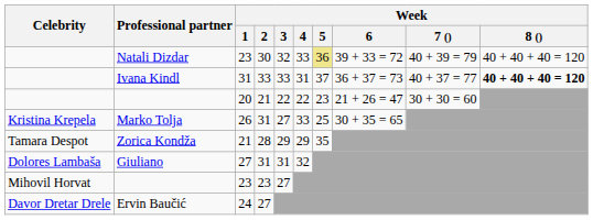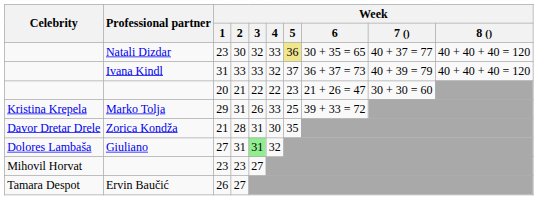Natali Dizdar | Week / 6: 39 + 33 = 72 -> 30 + 35 = 65
Natali Dizdar | Week / 7 (): 40 + 39 = 79 -> 40 + 37 = 77
Ivana Kindl | Week / 4: 31 -> 32
Ivana Kindl | Week / 7 (): 40 + 37 = 77 -> 40 + 39 = 79
Ivana Kindl | Week / 8 (): bold -> normal
Marko Tolja | Week / 1: 26 -> 29
Marko Tolja | Week / 3: 27 -> 26
Marko Tolja | Week / 6: 30 + 35 = 65 -> 39 + 33 = 72
Zorica Kondža | Celebrity: Tamara Despot -> Davor Dretar Drele
Zorica Kondža | Week / 3: 29 -> 31
Zorica Kondža | Week / 4: 29 -> 30
Giuliano | Week / 3: no background -> lightgreen background
Ervin Baučić | Celebrity: Davor Dretar Drele -> Tamara Despot
Ervin Baučić | Week / 1: 24 -> 26
